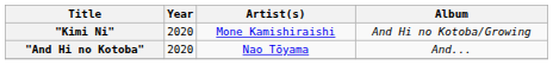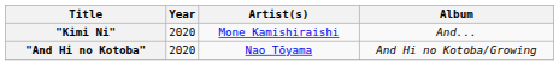"Kimi Ni" | Album: And Hi no Kotoba/Growing -> And...
"And Hi no Kotoba" | Album: And... -> And Hi no Kotoba/Growing
